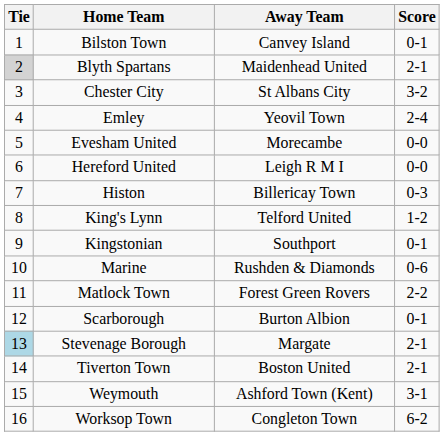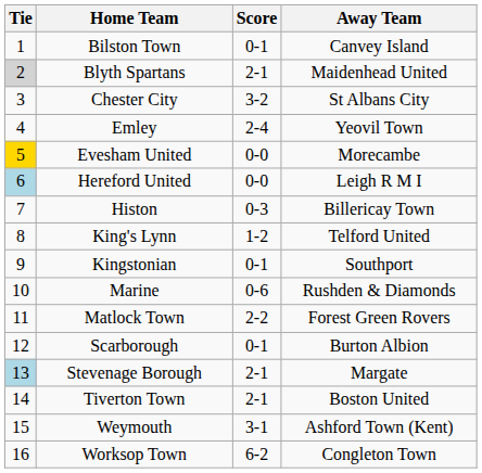columns swapped: Score <-> Away Team
Evesham United | Tie: no background -> gold background
Hereford United | Tie: no background -> lightblue background
